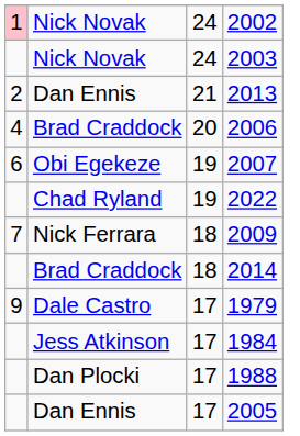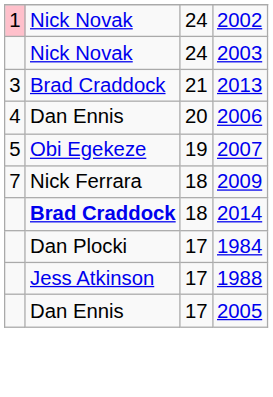2013 | column 1: 2 -> 3
2013 | column 2: Dan Ennis -> Brad Craddock
2006 | column 2: Brad Craddock -> Dan Ennis
2007 | column 1: 6 -> 5
- row: Chad Ryland | 19 | 2022
2014 | column 2: normal -> bold
- row: 9 | Dale Castro | 17 | 1979
1984 | column 2: Jess Atkinson -> Dan Plocki
1988 | column 2: Dan Plocki -> Jess Atkinson
